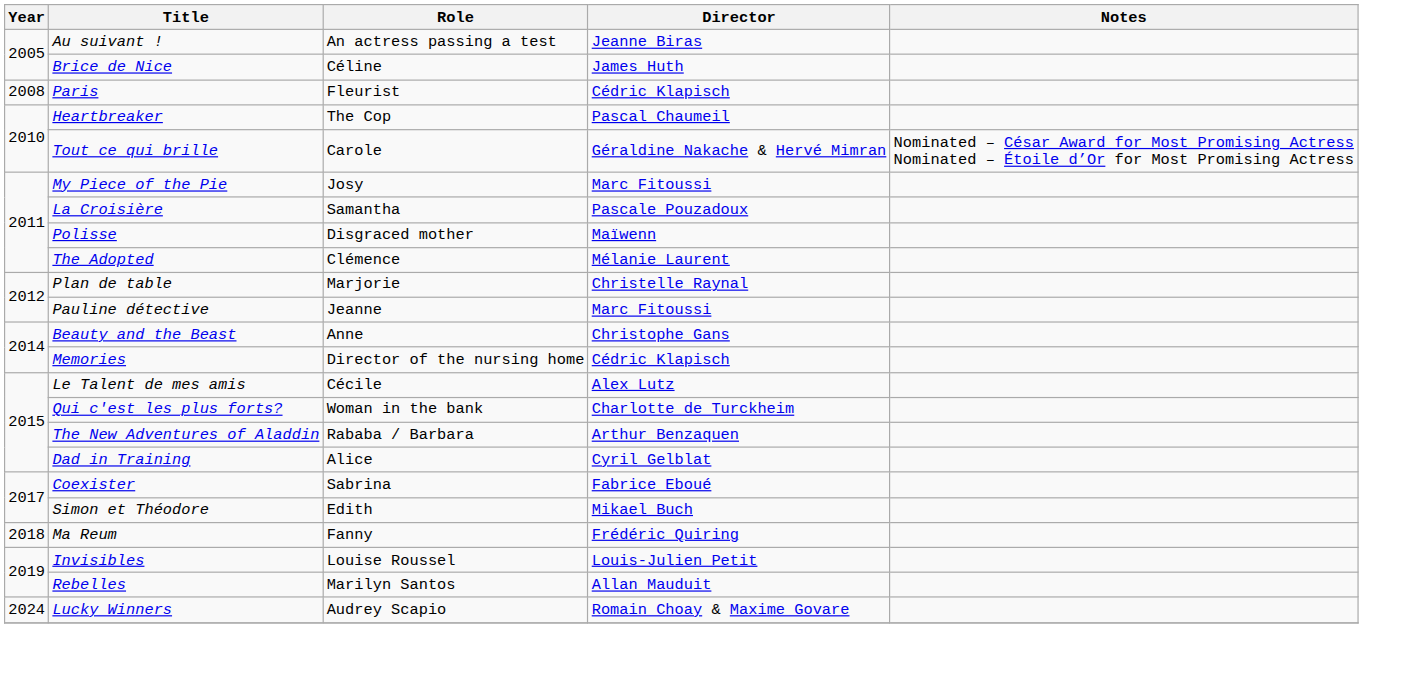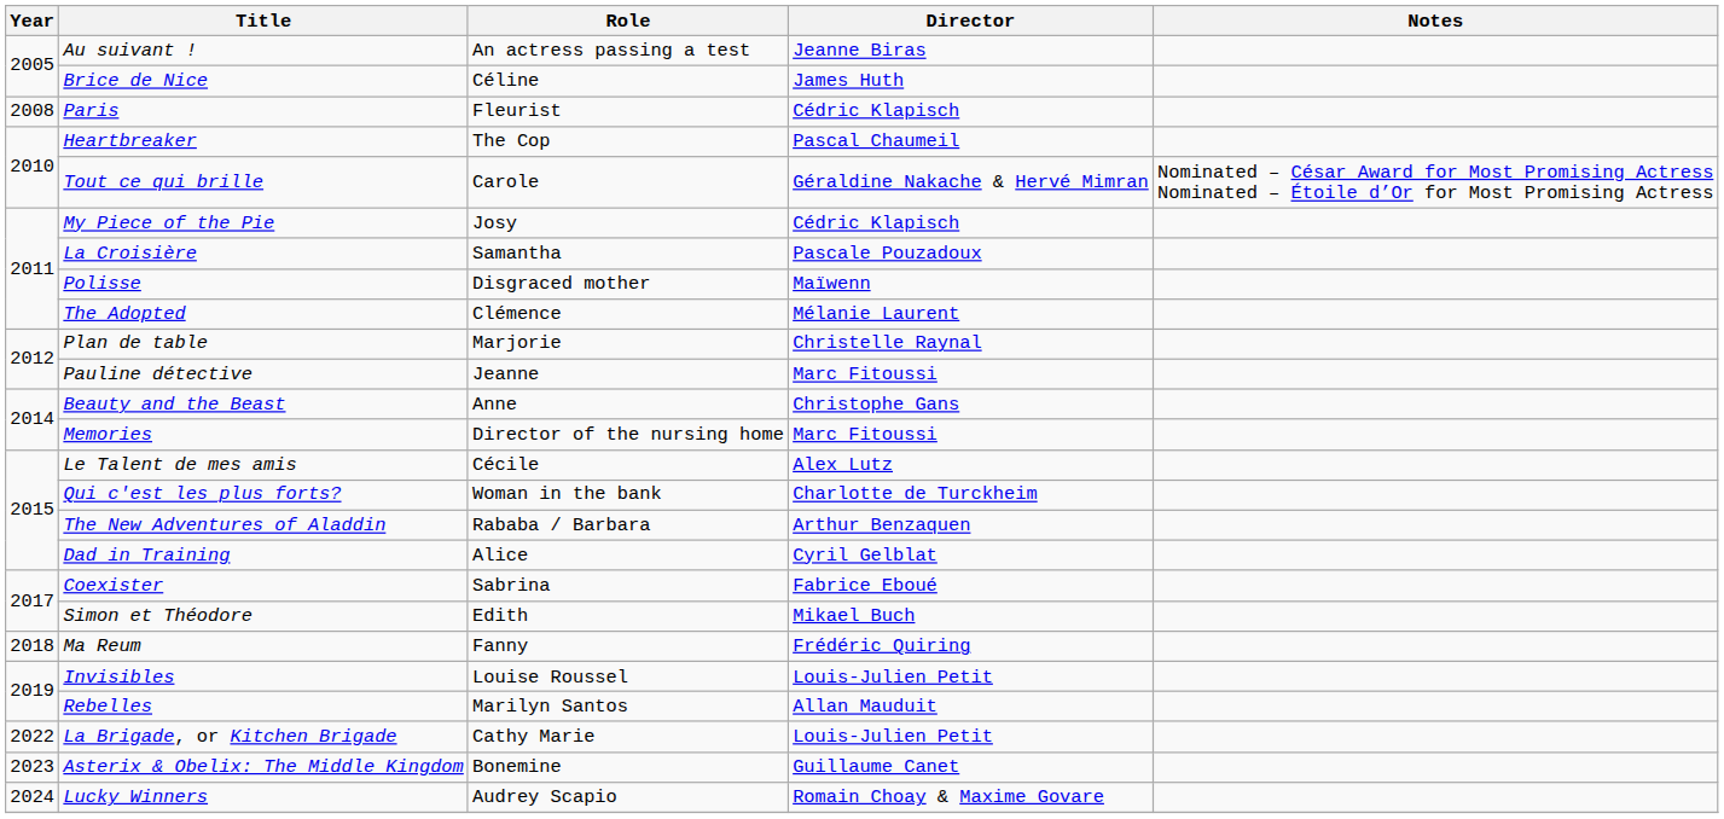My Piece of the Pie | Director: Marc Fitoussi -> Cédric Klapisch
Memories | Director: Cédric Klapisch -> Marc Fitoussi
+ row: 2022 | La Brigade, or Kitchen Brigade | Cathy Marie | Louis-Julien Petit
+ row: 2023 | Asterix & Obelix: The Middle Kingdom | Bonemine | Guillaume Canet
